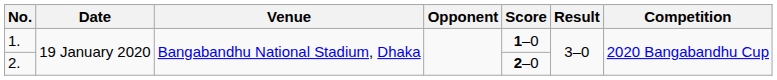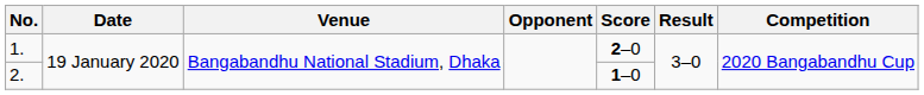1. | Score: 1–0 -> 2–0
2. | Score: 2–0 -> 1–0
